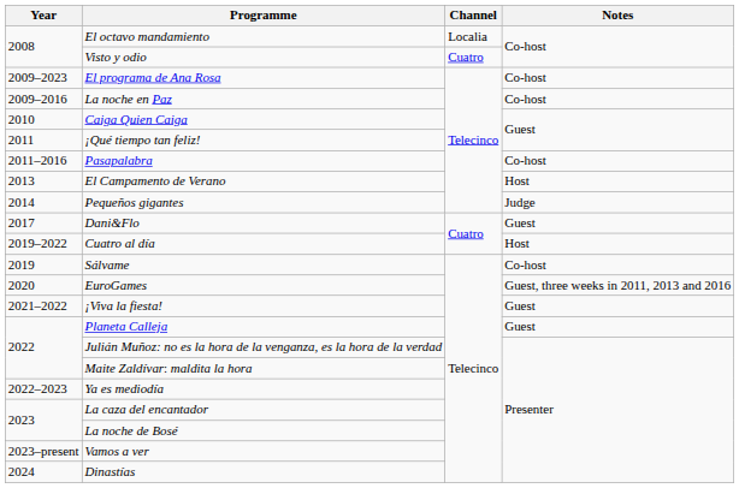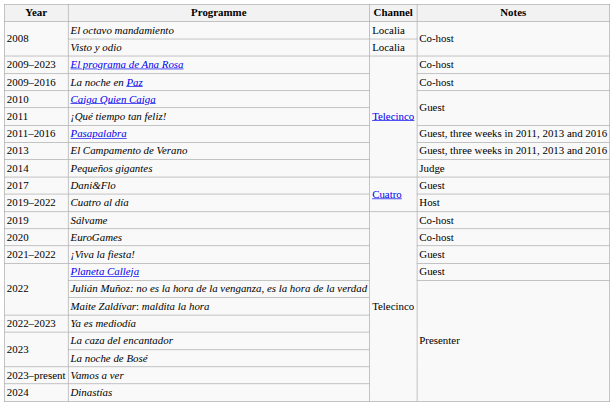Visto y odio | Channel: Cuatro -> Localia
Pasapalabra | Notes: Co-host -> Guest, three weeks in 2011, 2013 and 2016
El Campamento de Verano | Notes: Host -> Guest, three weeks in 2011, 2013 and 2016
EuroGames | Notes: Guest, three weeks in 2011, 2013 and 2016 -> Co-host
